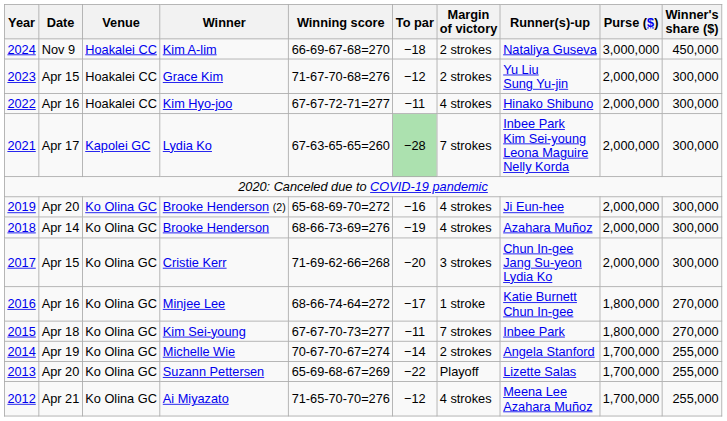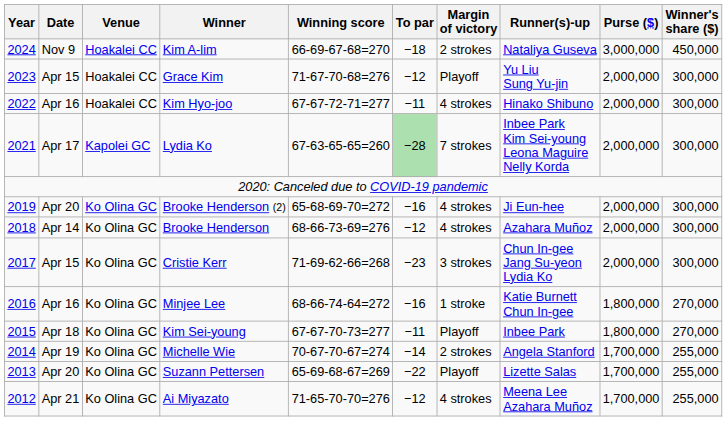Grace Kim | Margin of victory: 2 strokes -> Playoff
Brooke Henderson | To par: −19 -> −12
Cristie Kerr | To par: −20 -> −23
Minjee Lee | To par: −17 -> −16
Kim Sei-young | Margin of victory: 7 strokes -> Playoff
